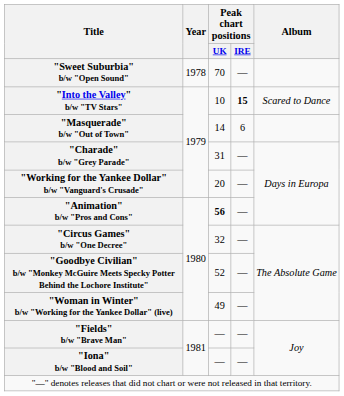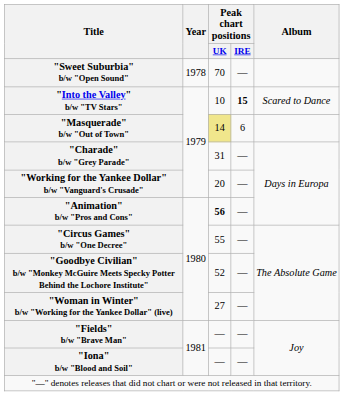"Masquerade" b/w "Out of Town" | Peak chart positions / UK: no background -> khaki background
"Circus Games" b/w "One Decree" | Peak chart positions / UK: 32 -> 55
"Woman in Winter" b/w "Working for the Yankee Dollar" (live) | Peak chart positions / UK: 49 -> 27
